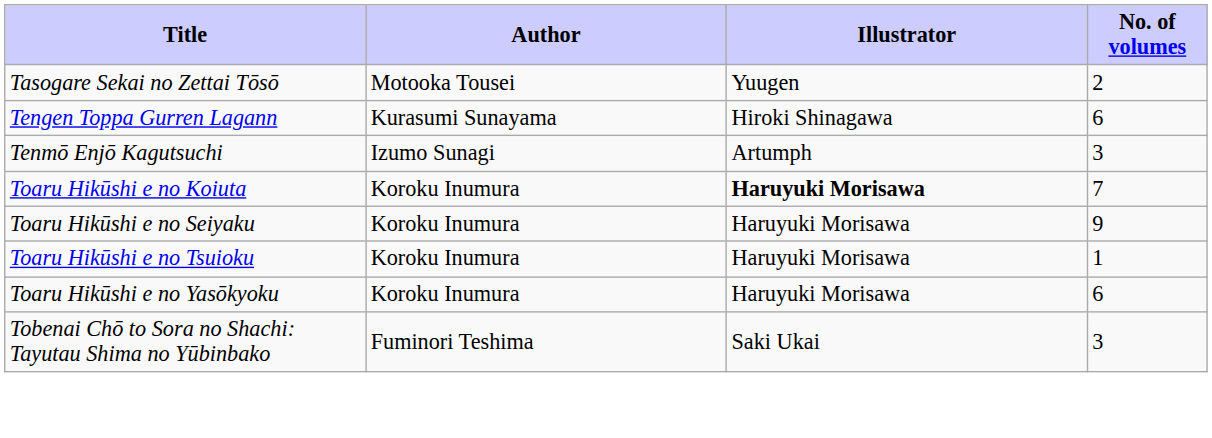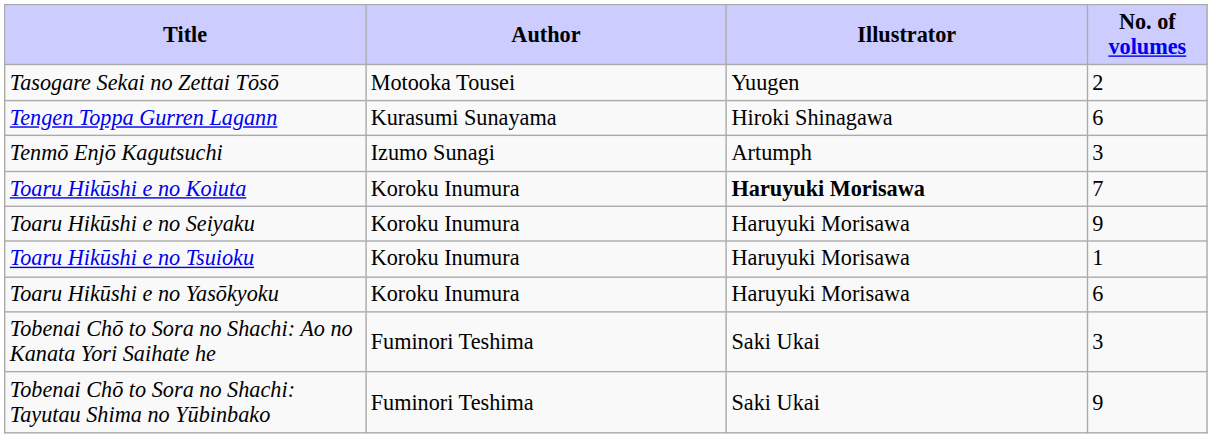+ row: Tobenai Chō to Sora no Shachi: Ao no Kanata Yori Saihate he | Fuminori Teshima | Saki Ukai | 3
Tobenai Chō to Sora no Shachi: Tayutau Shima no Yūbinbako | No. of volumes: 3 -> 9
